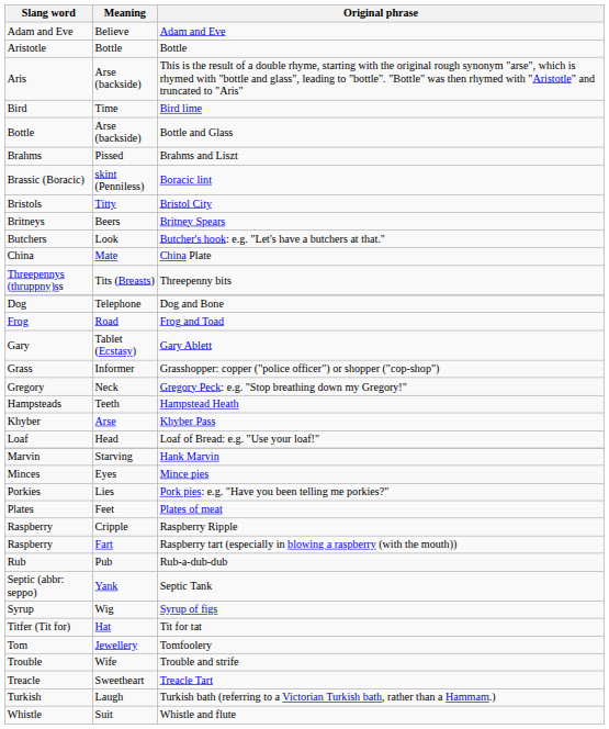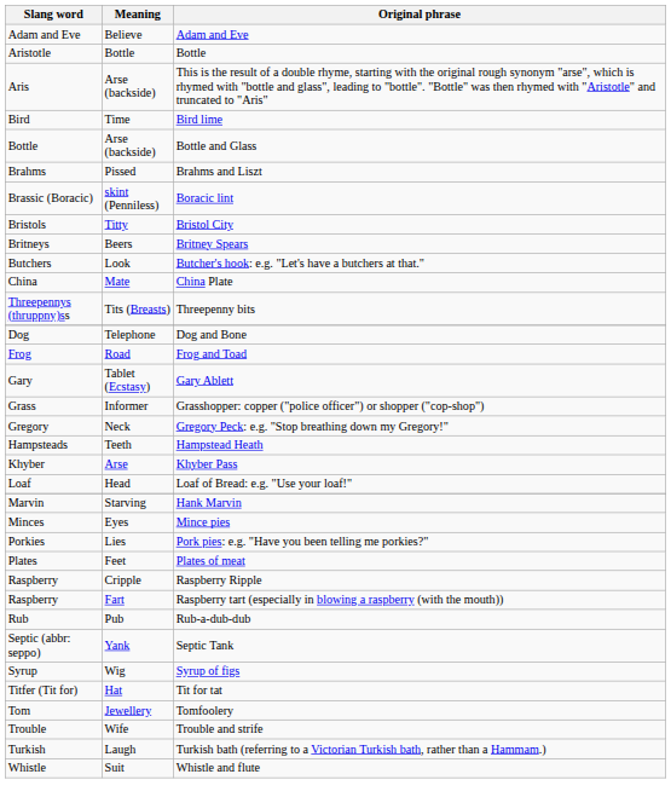- row: Treacle | Sweetheart | Treacle Tart
